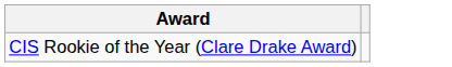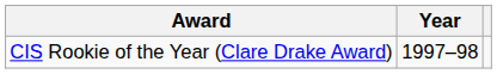+ column: Year | 1997–98
